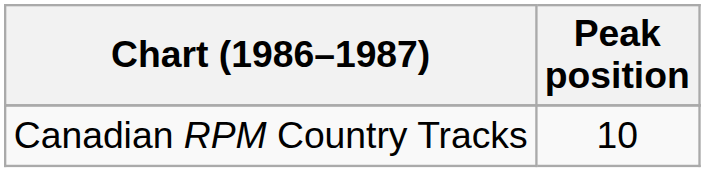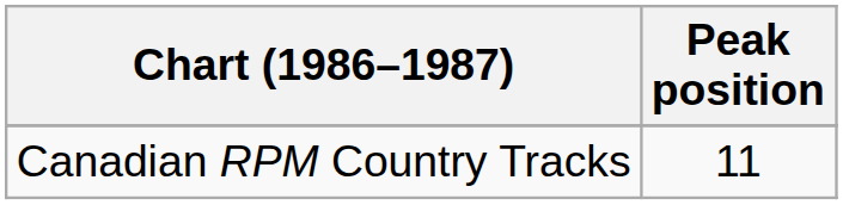Canadian RPM Country Tracks | Peak position: 10 -> 11
